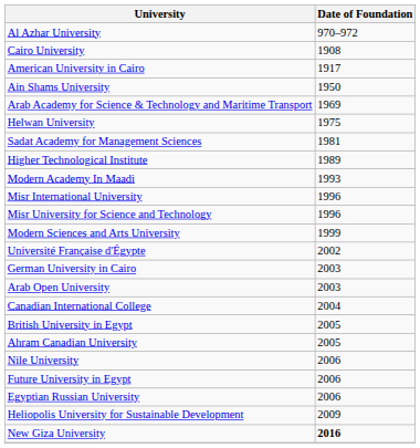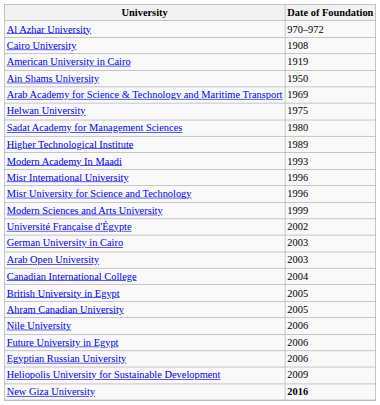American University in Cairo | Date of Foundation: 1917 -> 1919
Sadat Academy for Management Sciences | Date of Foundation: 1981 -> 1980
